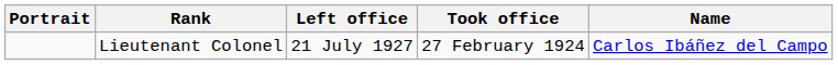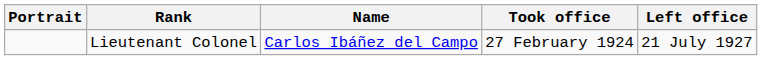columns swapped: Name <-> Left office
